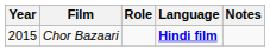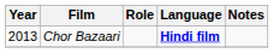Chor Bazaari | Year: 2015 -> 2013
